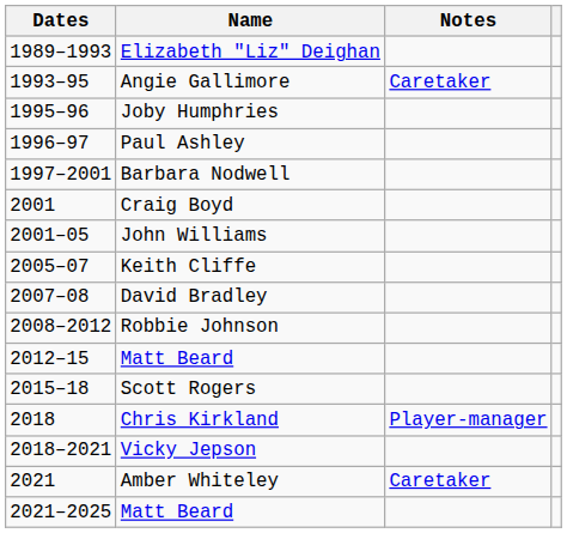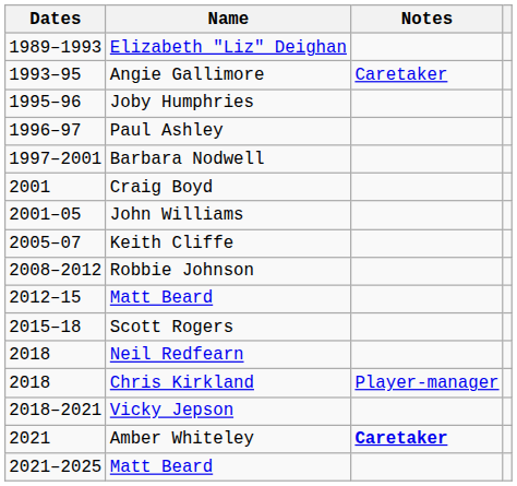- row: 2007–08 | David Bradley
+ row: 2018 | Neil Redfearn
Amber Whiteley | Notes: normal -> bold
